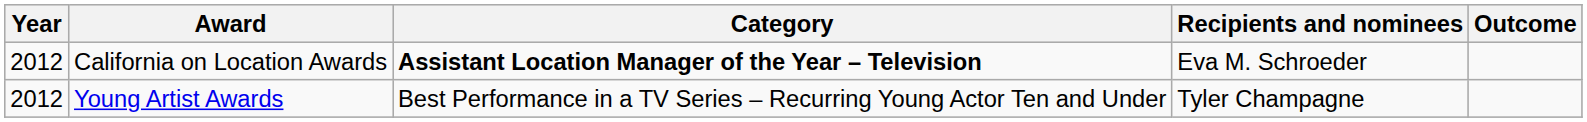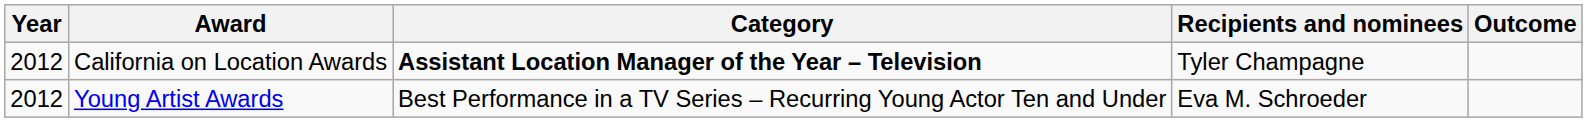California on Location Awards | Recipients and nominees: Eva M. Schroeder -> Tyler Champagne
Young Artist Awards | Recipients and nominees: Tyler Champagne -> Eva M. Schroeder
